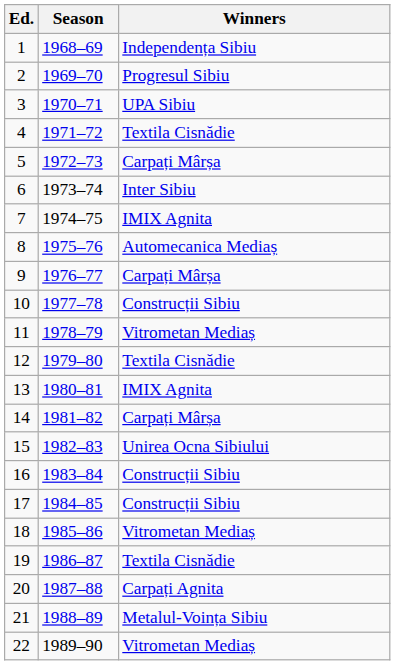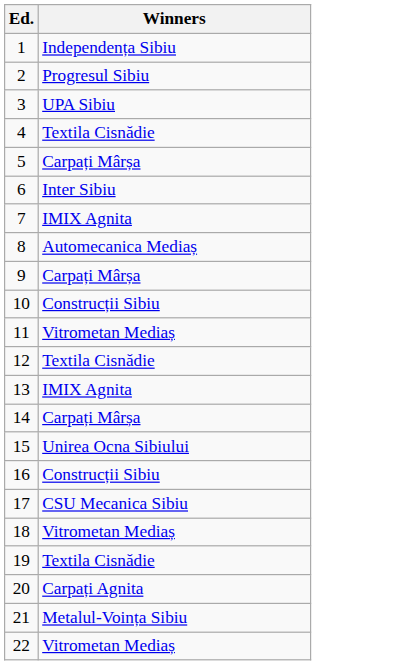- column: Season | 1968–69 | 1969–70 | 1970–71 | 1971–72 | 1972–73 | 1973–74 | 1974–75 | 1975–76 | 1976–77 | 1977–78 | 1978–79 | 1979–80 | 1980–81 | 1981–82 | 1982–83 | 1983–84 | 1984–85 | 1985–86 | 1986–87 | 1987–88 | 1988–89 | 1989–90
17 | Winners: Construcții Sibiu -> CSU Mecanica Sibiu
